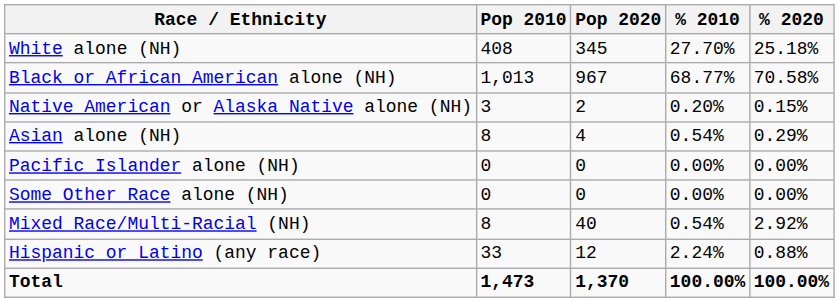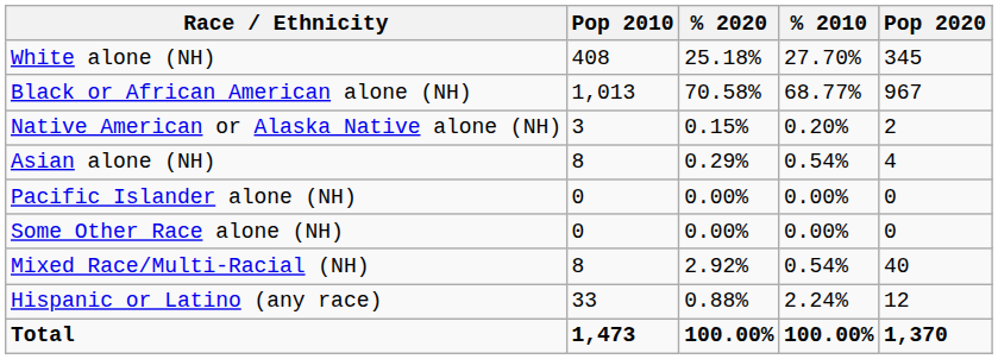columns swapped: Pop 2020 <-> % 2020
